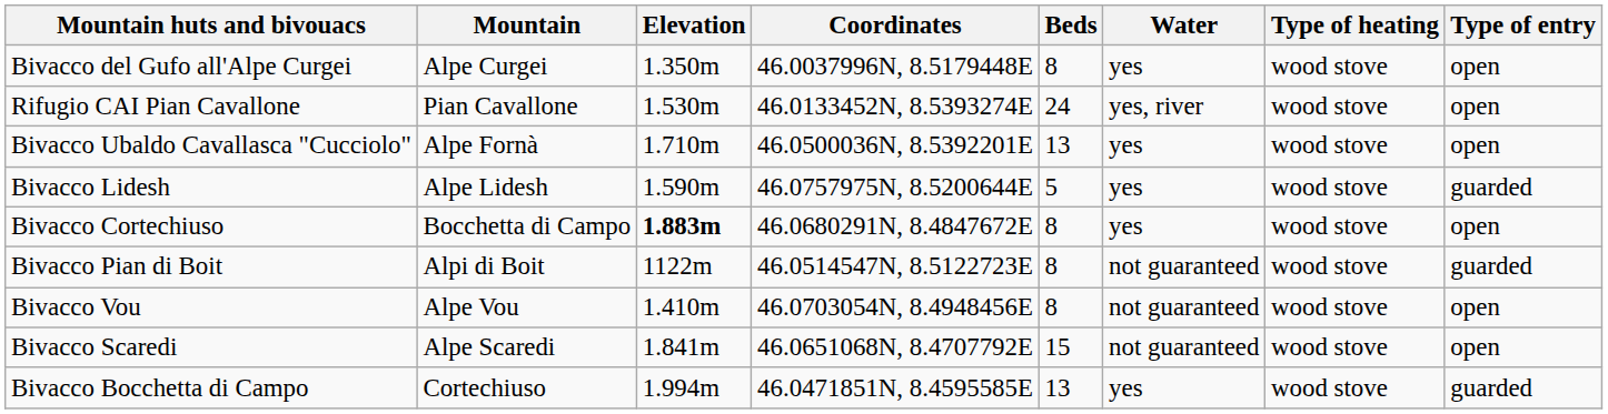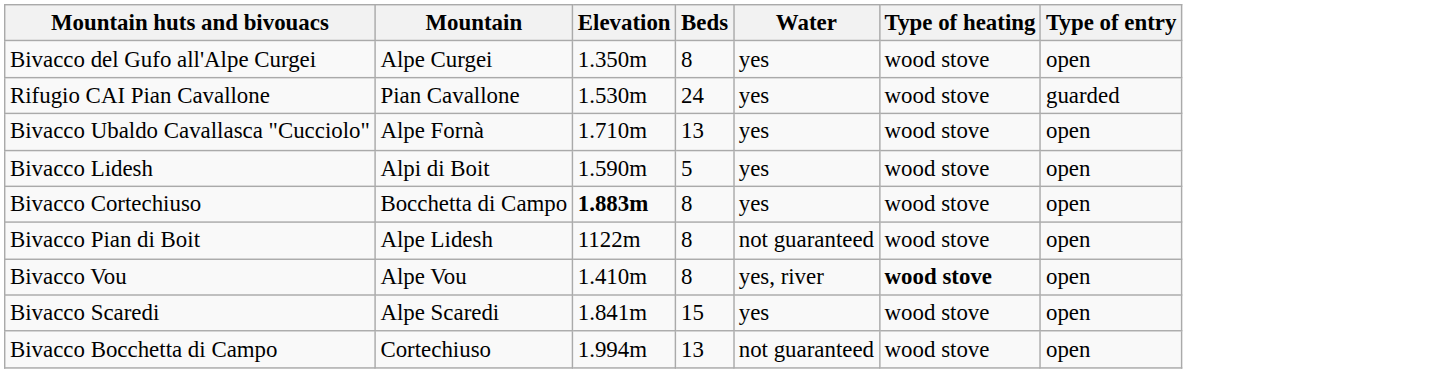- column: Coordinates | 46.0037996N, 8.5179448E | 46.0133452N, 8.5393274E | 46.0500036N, 8.5392201E | 46.0757975N, 8.5200644E | 46.0680291N, 8.4847672E | 46.0514547N, 8.5122723E | 46.0703054N, 8.4948456E | 46.0651068N, 8.4707792E | 46.0471851N, 8.4595585E
Rifugio CAI Pian Cavallone | Water: yes, river -> yes
Rifugio CAI Pian Cavallone | Type of entry: open -> guarded
Bivacco Lidesh | Mountain: Alpe Lidesh -> Alpi di Boit
Bivacco Lidesh | Type of entry: guarded -> open
Bivacco Pian di Boit | Mountain: Alpi di Boit -> Alpe Lidesh
Bivacco Pian di Boit | Type of entry: guarded -> open
Bivacco Vou | Water: not guaranteed -> yes, river
Bivacco Vou | Type of heating: normal -> bold
Bivacco Scaredi | Water: not guaranteed -> yes
Bivacco Bocchetta di Campo | Water: yes -> not guaranteed
Bivacco Bocchetta di Campo | Type of entry: guarded -> open
